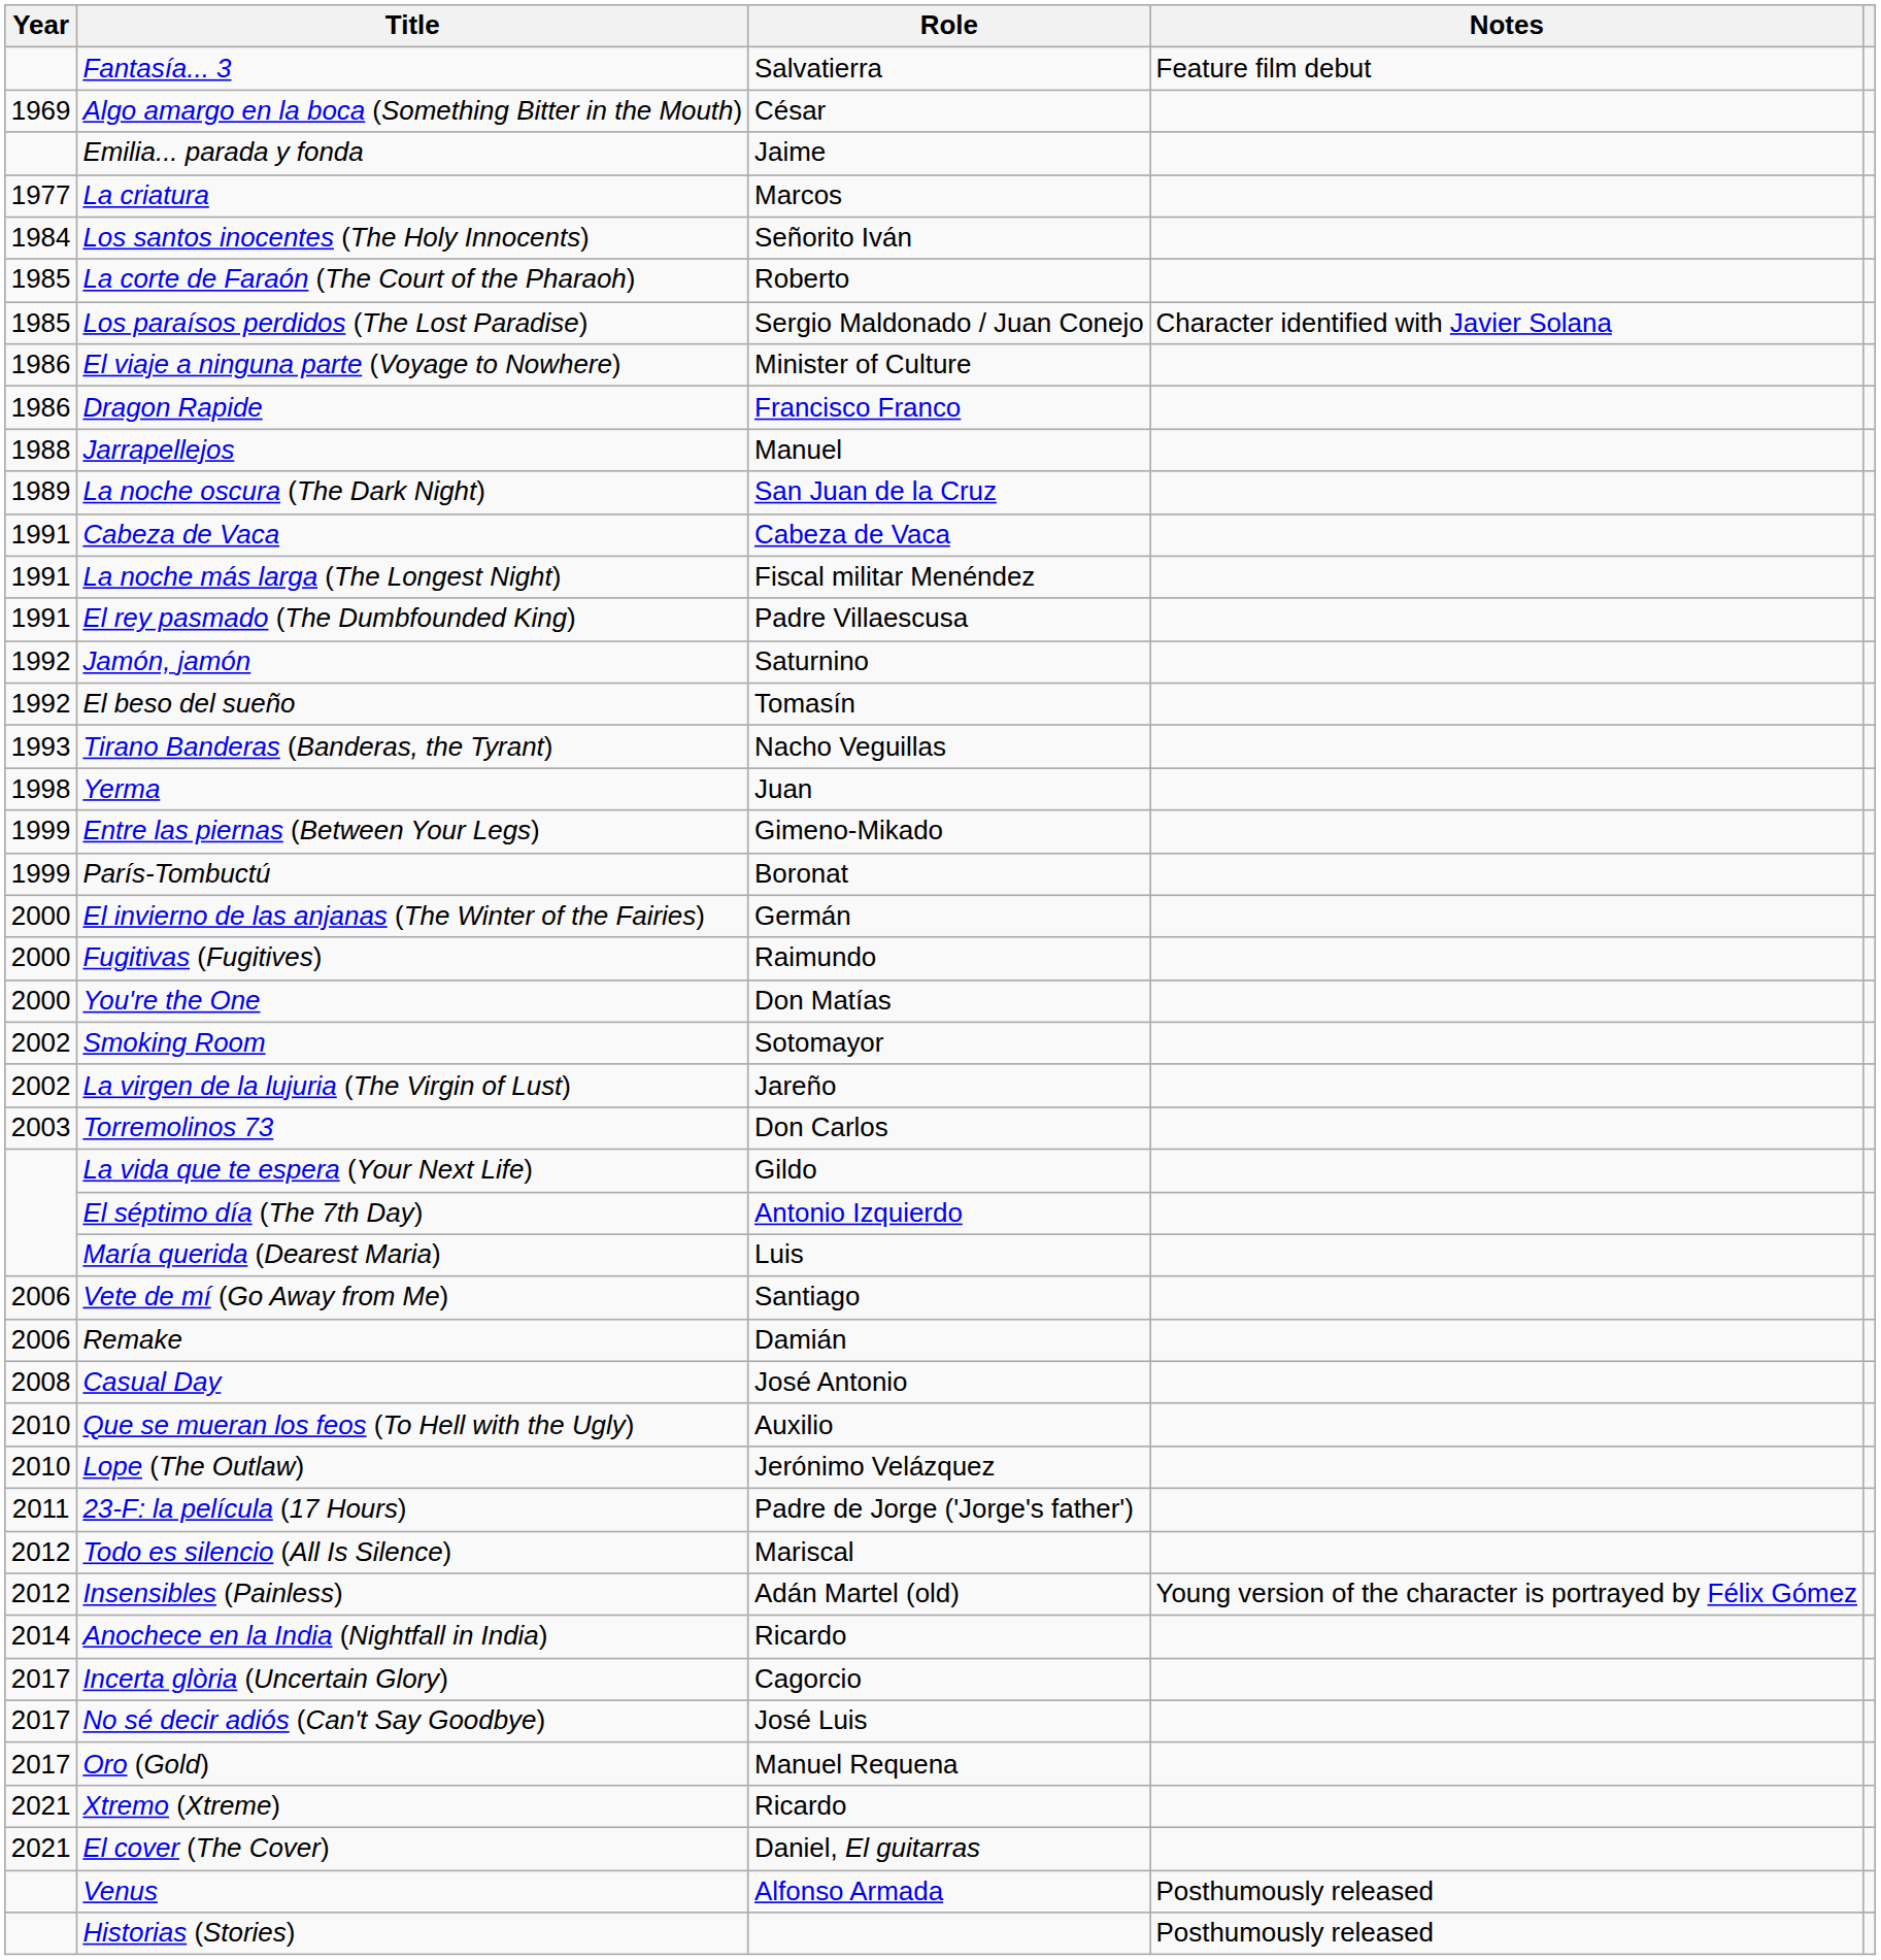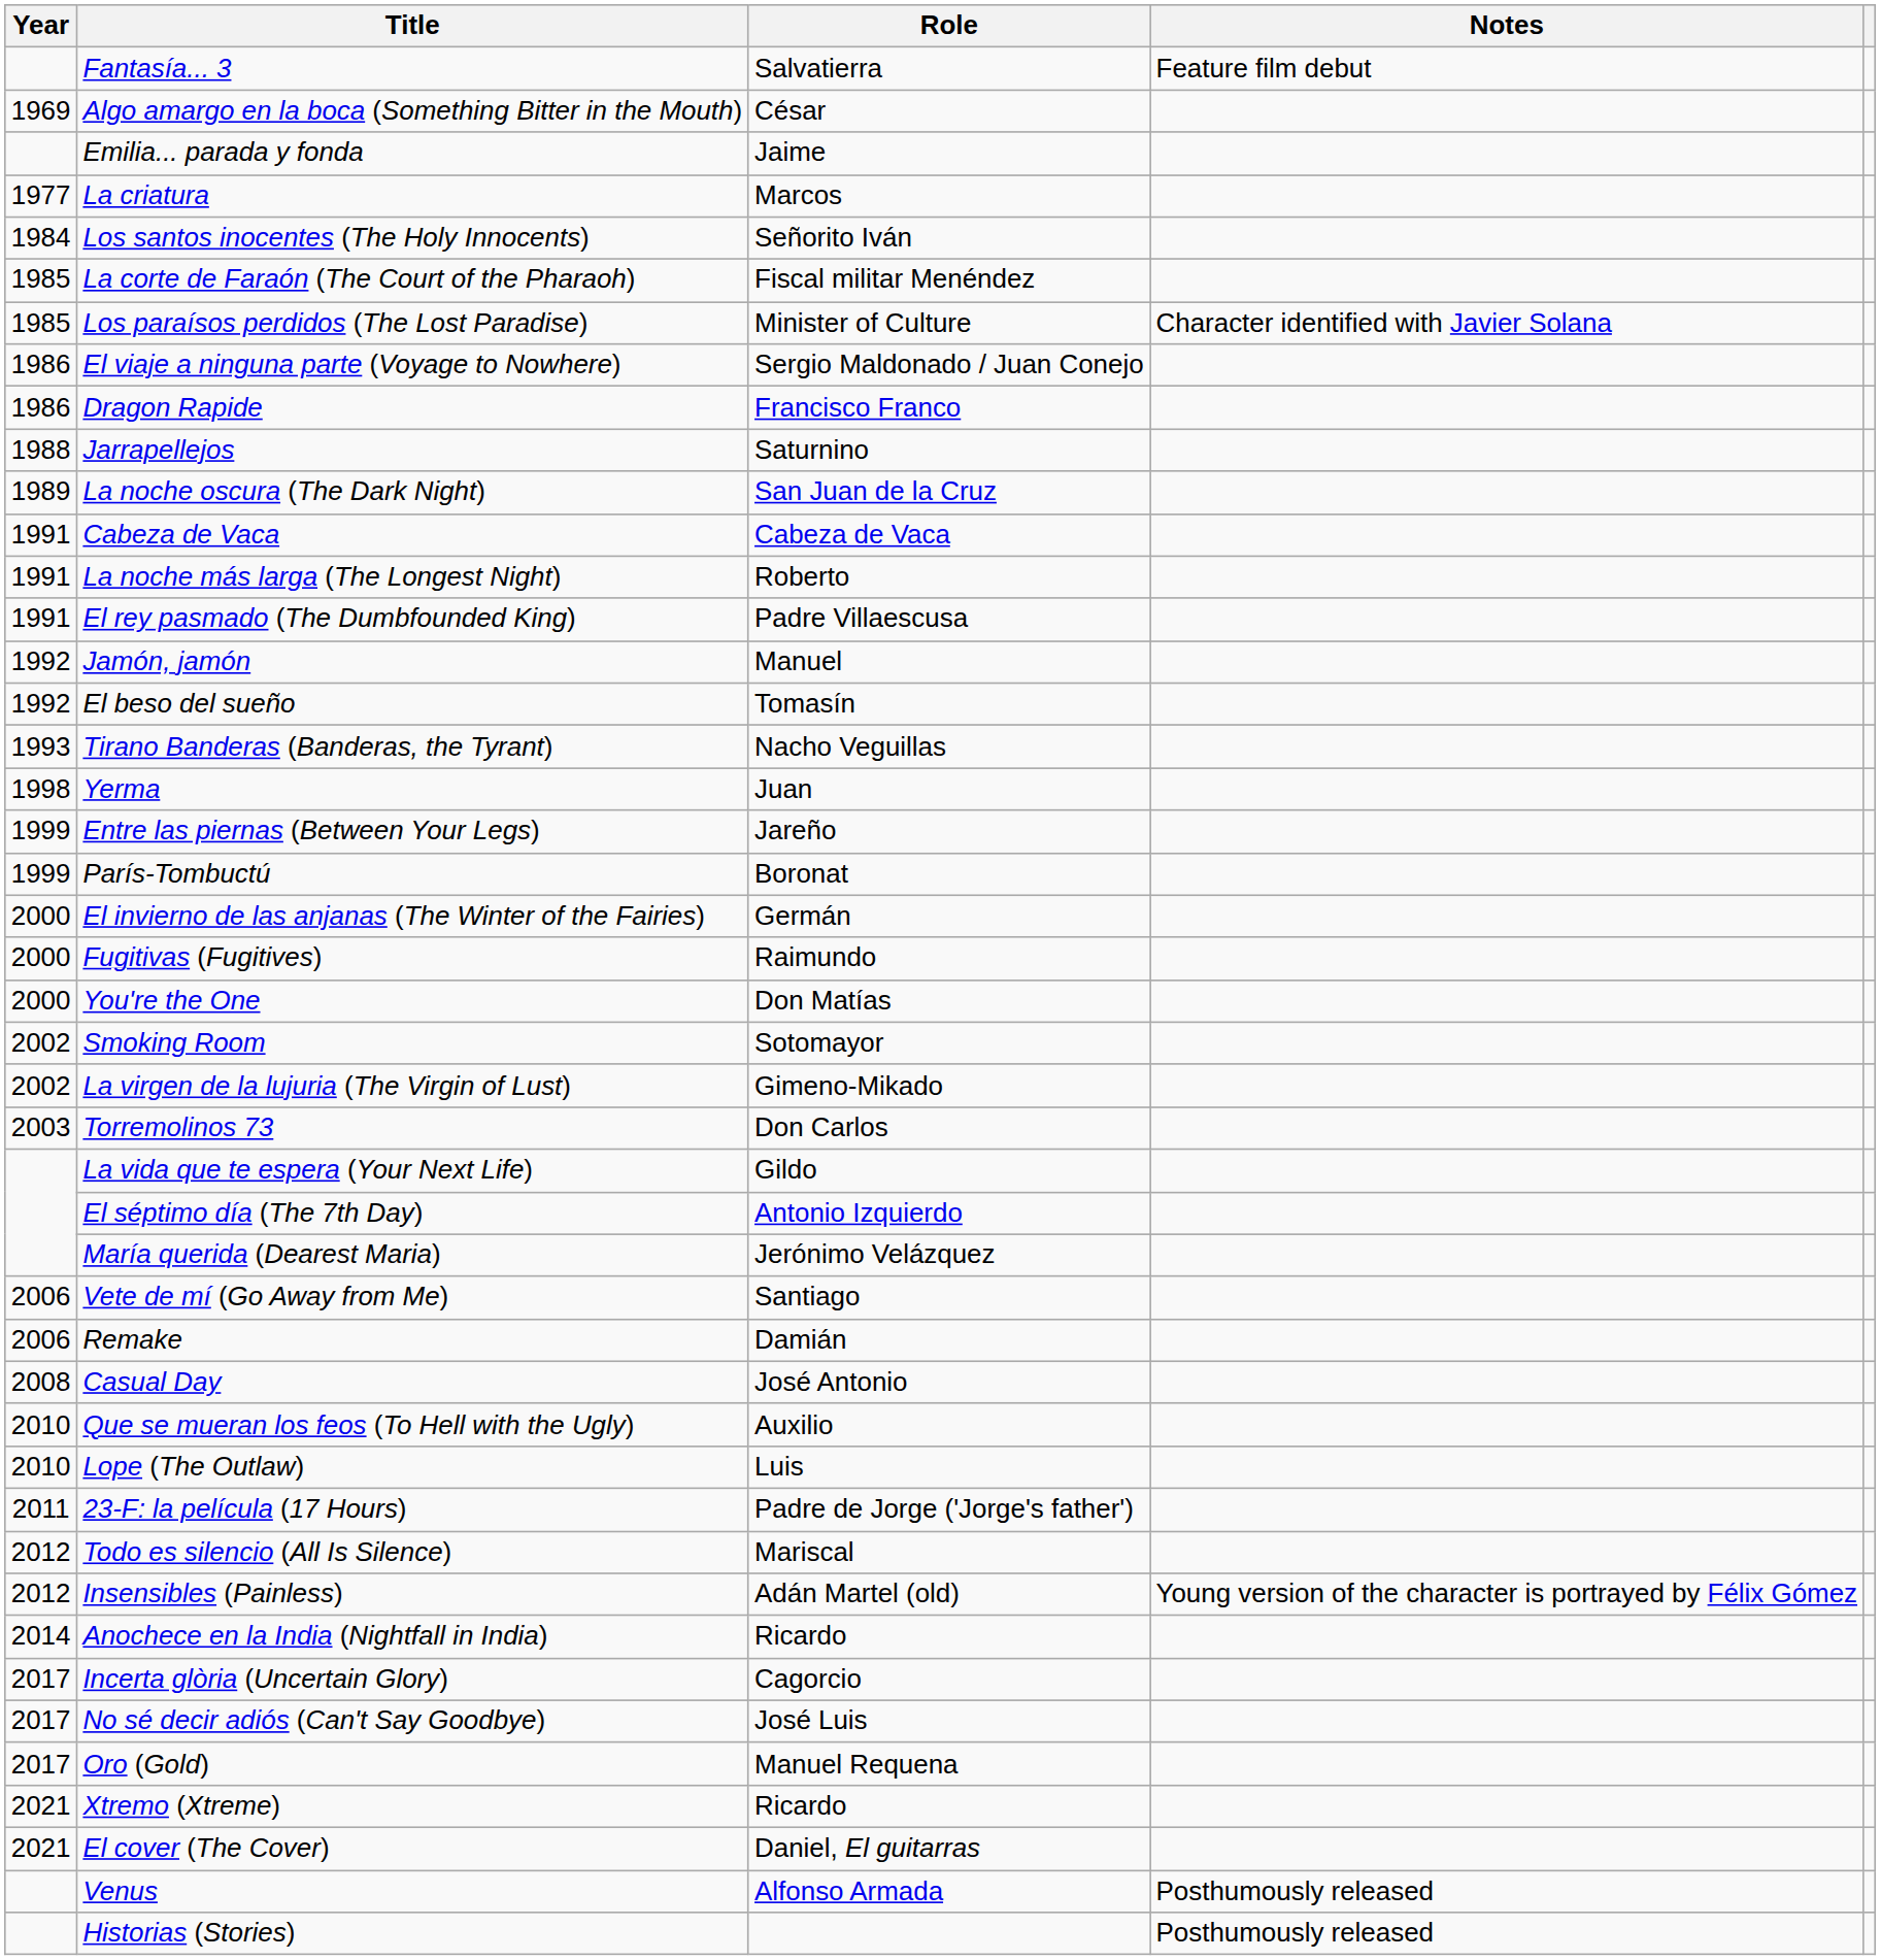La corte de Faraón (The Court of the Pharaoh) | Role: Roberto -> Fiscal militar Menéndez
Los paraísos perdidos (The Lost Paradise) | Role: Sergio Maldonado / Juan Conejo -> Minister of Culture
El viaje a ninguna parte (Voyage to Nowhere) | Role: Minister of Culture -> Sergio Maldonado / Juan Conejo
Jarrapellejos | Role: Manuel -> Saturnino
La noche más larga (The Longest Night) | Role: Fiscal militar Menéndez -> Roberto
Jamón, jamón | Role: Saturnino -> Manuel
Entre las piernas (Between Your Legs) | Role: Gimeno-Mikado -> Jareño
La virgen de la lujuria (The Virgin of Lust) | Role: Jareño -> Gimeno-Mikado
María querida (Dearest Maria) | Role: Luis -> Jerónimo Velázquez
Lope (The Outlaw) | Role: Jerónimo Velázquez -> Luis
